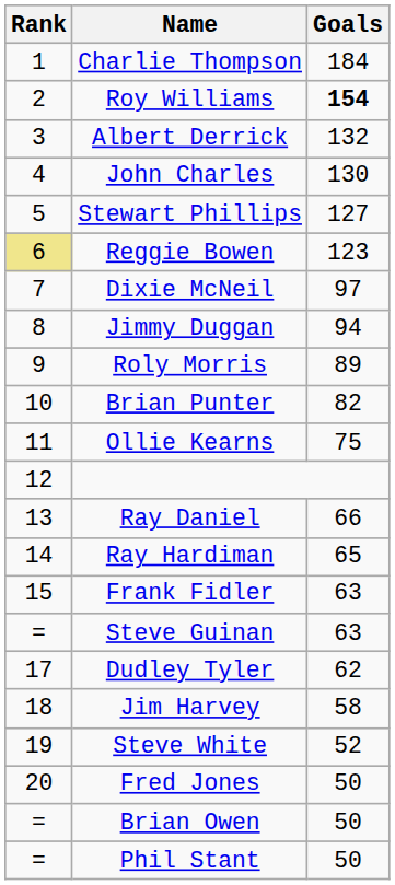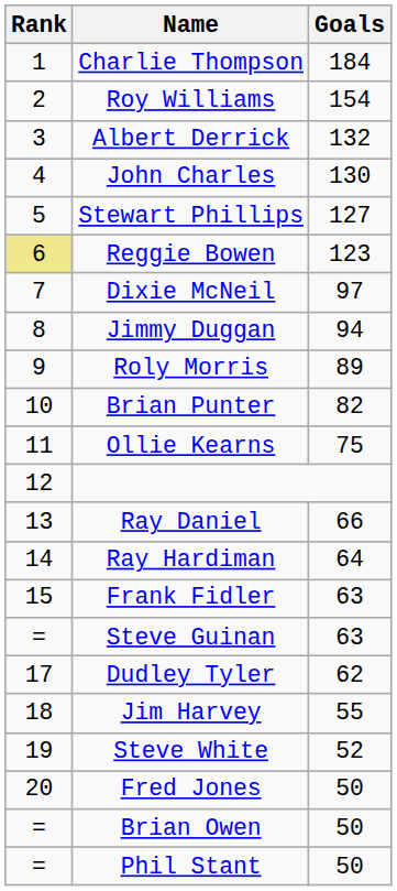Roy Williams | Goals: bold -> normal
Ray Hardiman | Goals: 65 -> 64
Jim Harvey | Goals: 58 -> 55
